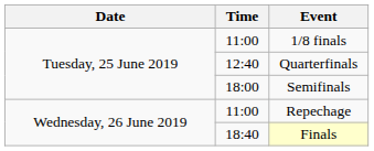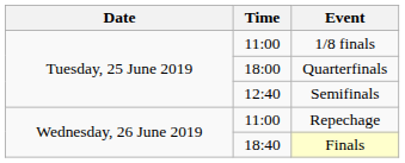Quarterfinals | Time: 12:40 -> 18:00
Semifinals | Time: 18:00 -> 12:40
